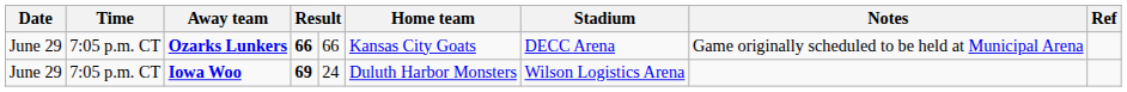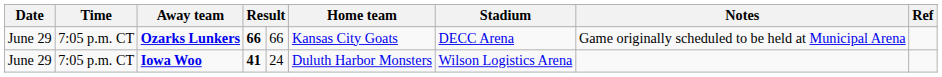Iowa Woo | column 4: 69 -> 41
